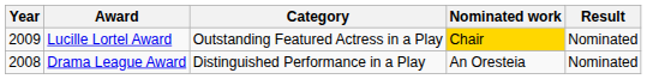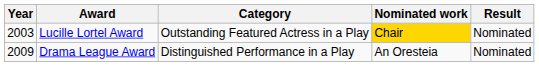Lucille Lortel Award | Year: 2009 -> 2003
Drama League Award | Year: 2008 -> 2009
